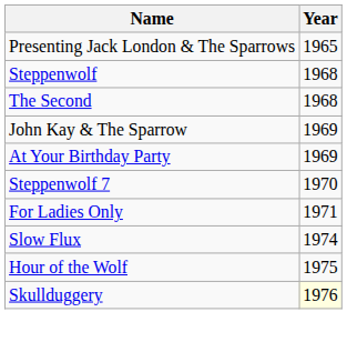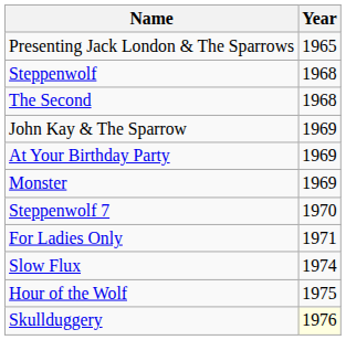+ row: Monster | 1969
